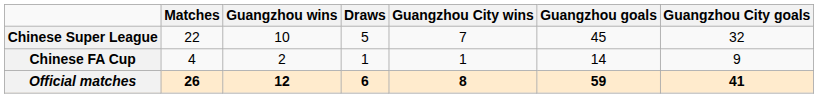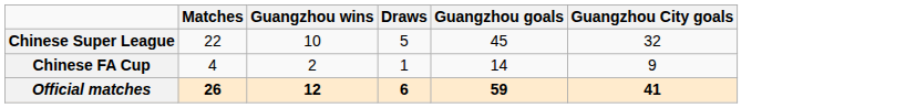- column: Guangzhou City wins | 7 | 1 | 8
